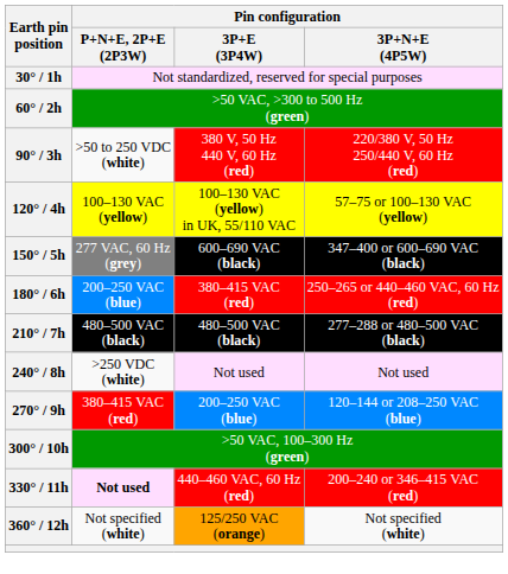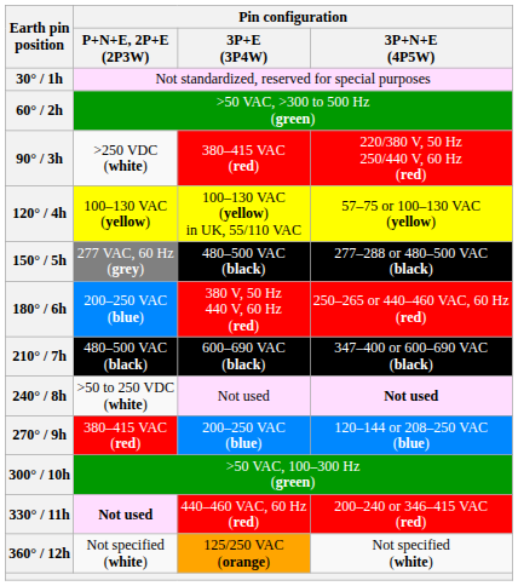90° / 3h | Pin configuration / P+N+E, 2P+E (2P3W): >50 to 250 VDC (white) -> >250 VDC (white)
90° / 3h | Pin configuration / 3P+E (3P4W): 380 V, 50 Hz 440 V, 60 Hz (red) -> 380–415 VAC (red)
150° / 5h | Pin configuration / 3P+E (3P4W): 600–690 VAC (black) -> 480–500 VAC (black)
150° / 5h | Pin configuration / 3P+N+E (4P5W): 347–400 or 600–690 VAC (black) -> 277–288 or 480–500 VAC (black)
180° / 6h | Pin configuration / 3P+E (3P4W): 380–415 VAC (red) -> 380 V, 50 Hz 440 V, 60 Hz (red)
210° / 7h | Pin configuration / 3P+E (3P4W): 480–500 VAC (black) -> 600–690 VAC (black)
210° / 7h | Pin configuration / 3P+N+E (4P5W): 277–288 or 480–500 VAC (black) -> 347–400 or 600–690 VAC (black)
240° / 8h | Pin configuration / P+N+E, 2P+E (2P3W): >250 VDC (white) -> >50 to 250 VDC (white)
240° / 8h | Pin configuration / 3P+N+E (4P5W): normal -> bold
